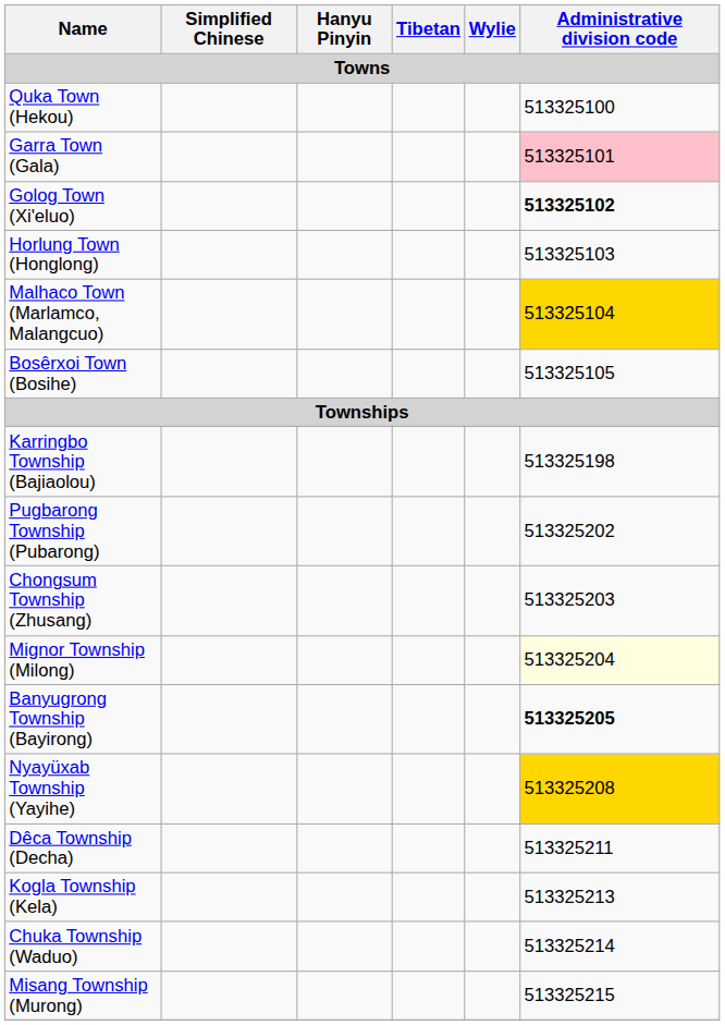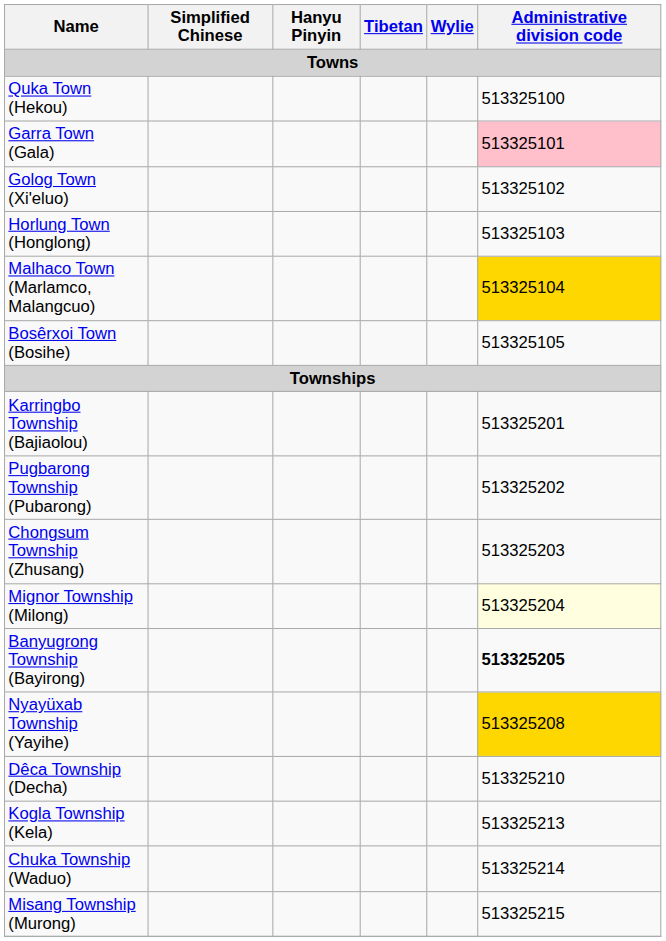Golog Town (Xi'eluo) | Administrative division code: bold -> normal
Karringbo Township (Bajiaolou) | Administrative division code: 513325198 -> 513325201
Dêca Township (Decha) | Administrative division code: 513325211 -> 513325210
